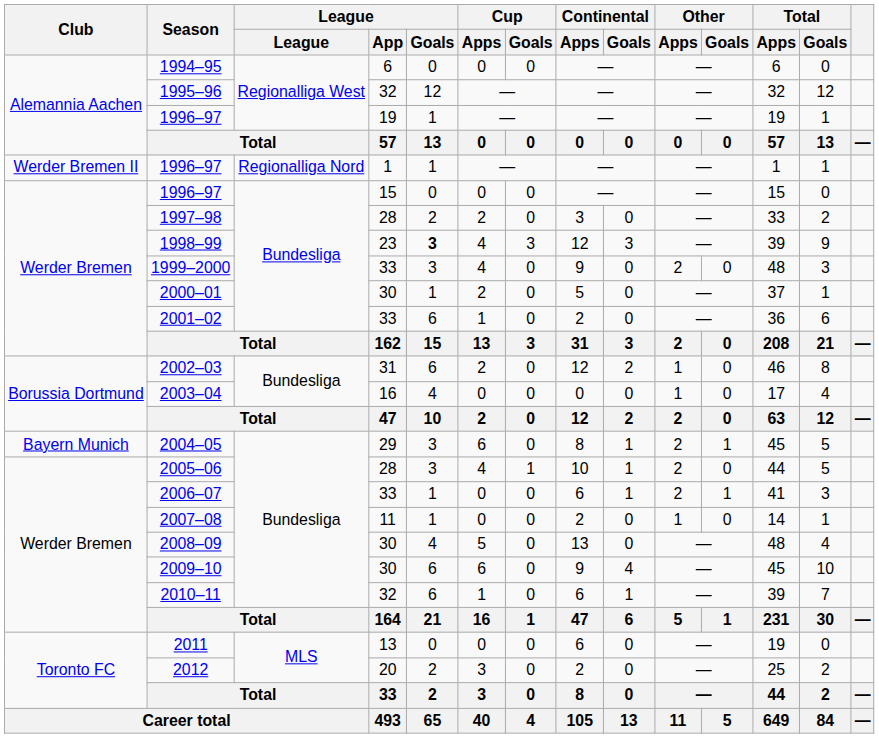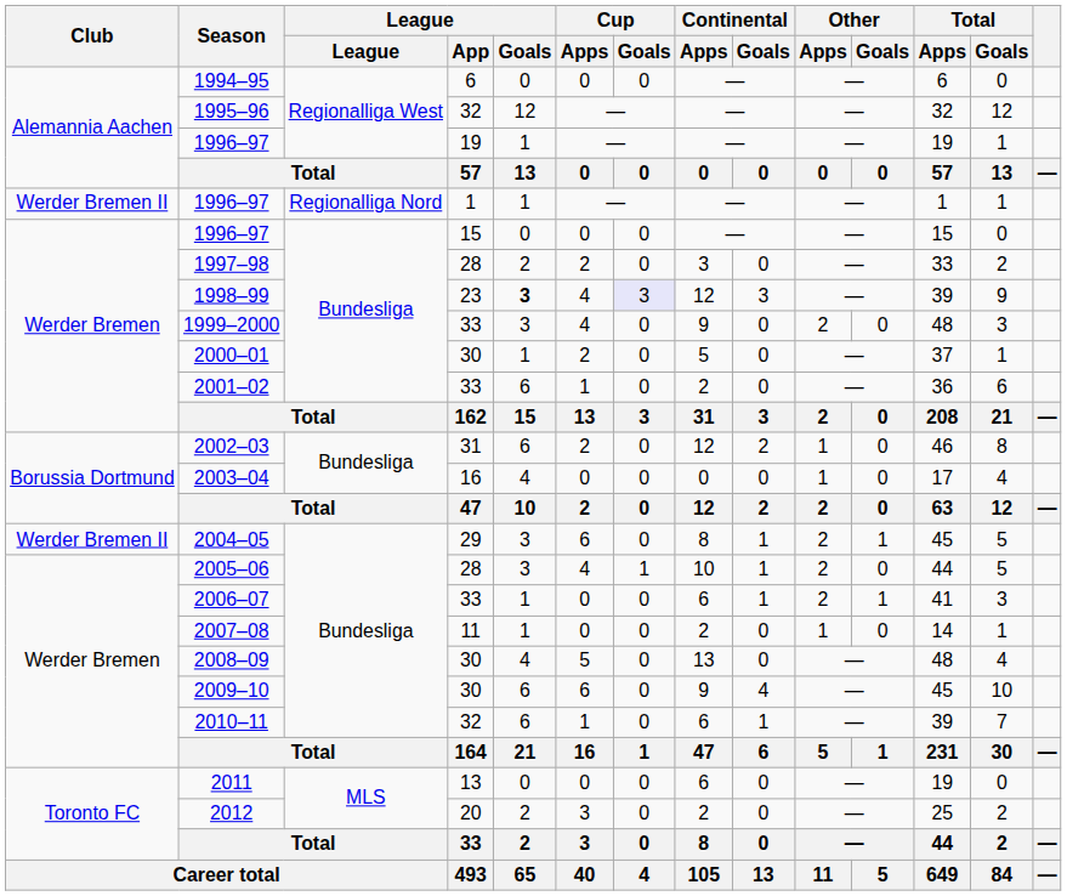1998–99 | Cup / Goals: no background -> lavender background
2004–05 | Club: Bayern Munich -> Werder Bremen II
